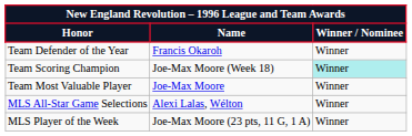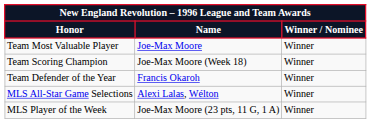rows swapped: Team Most Valuable Player <-> Team Defender of the Year
Team Scoring Champion | Winner / Nominee: paleturquoise background -> no background
